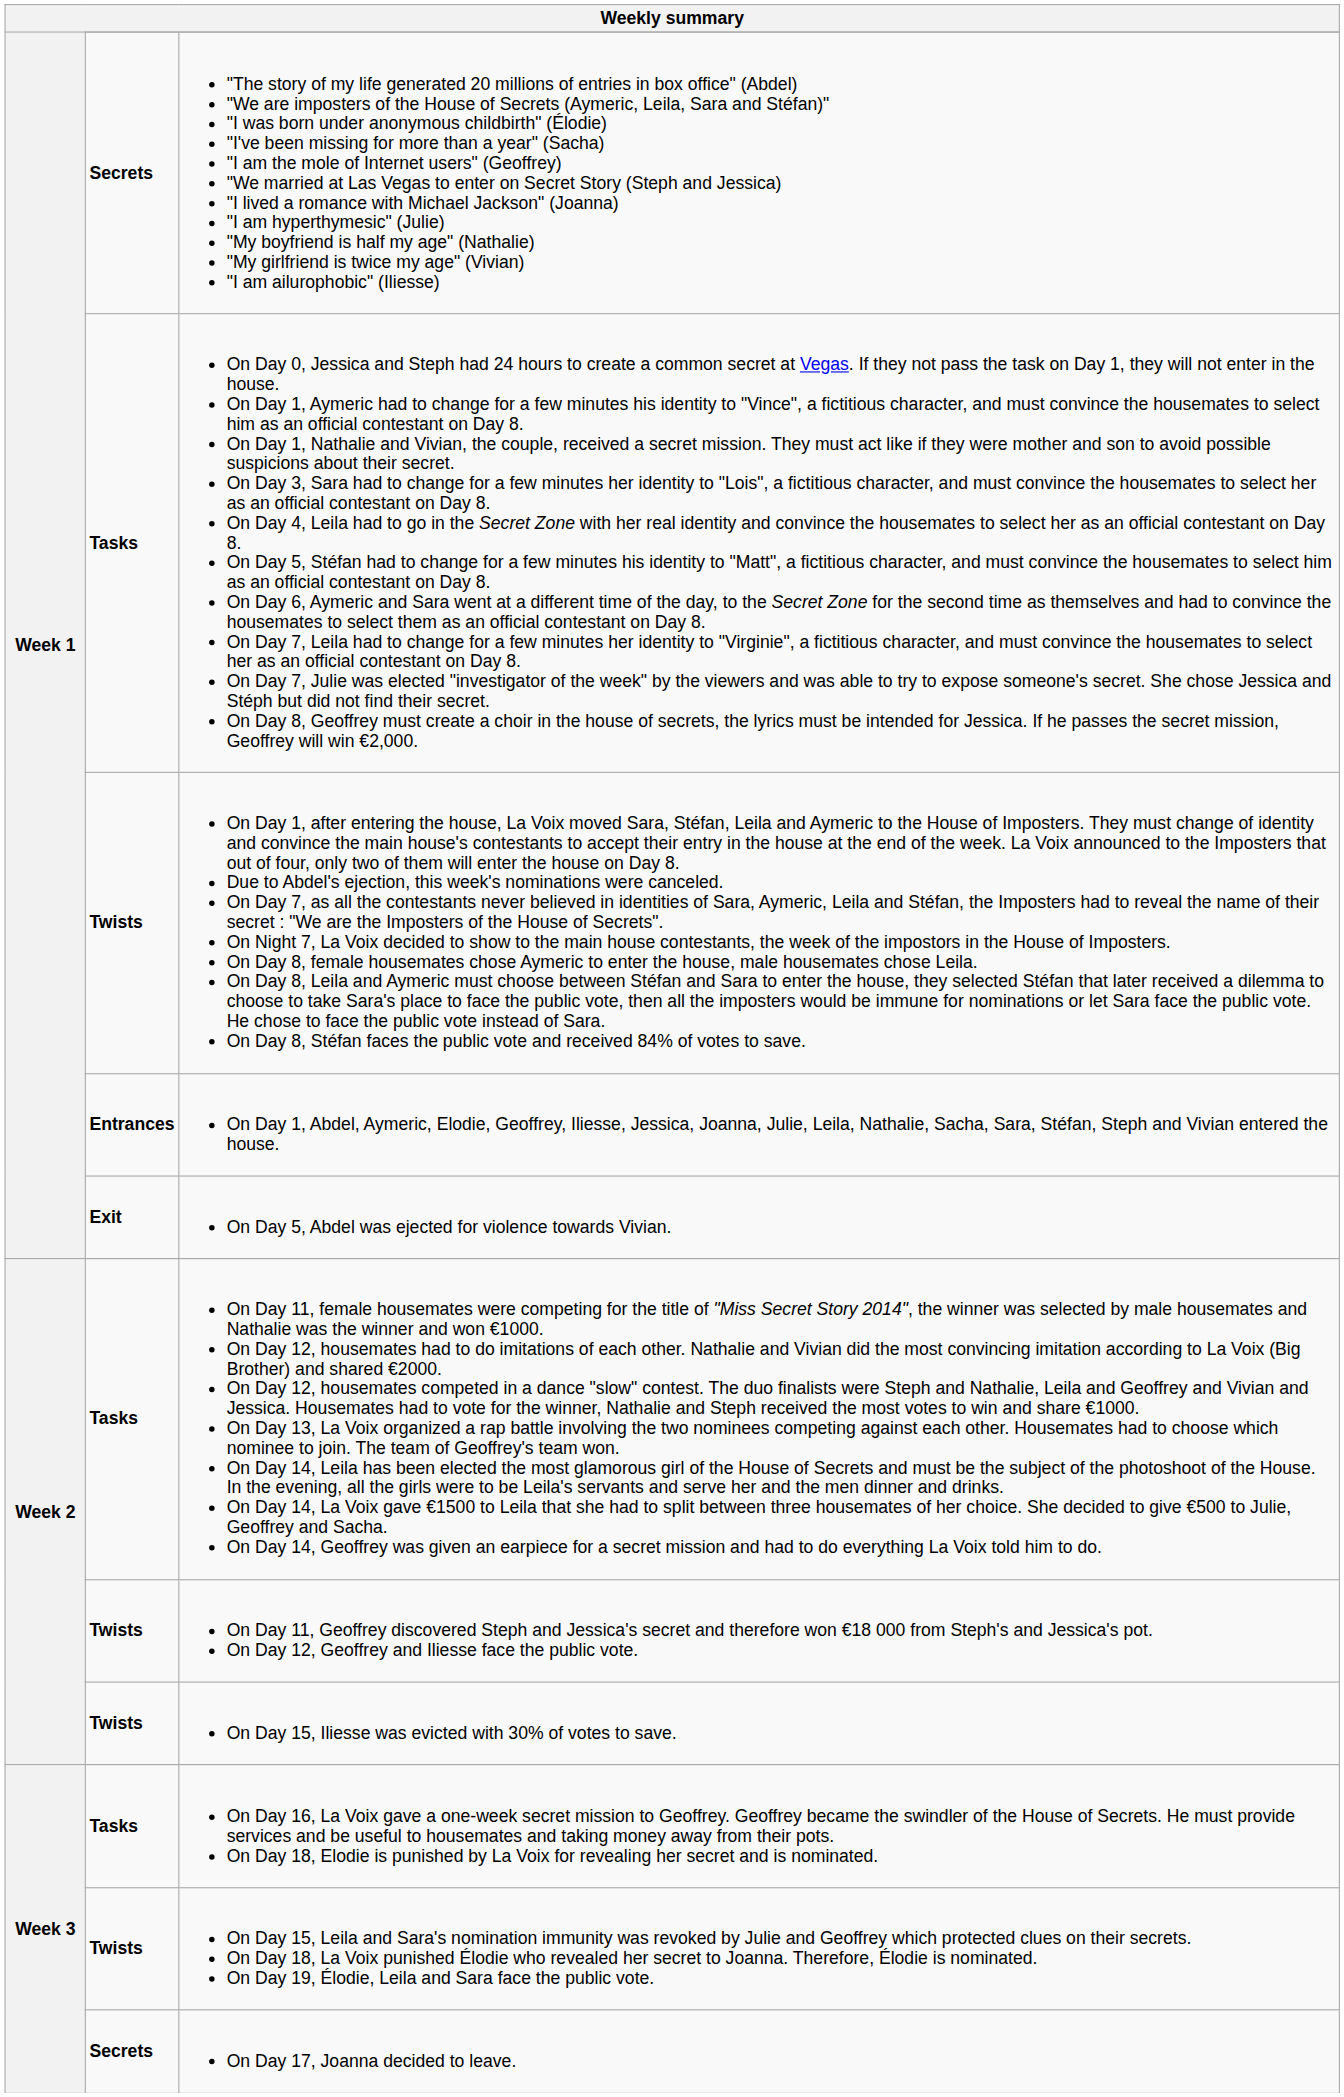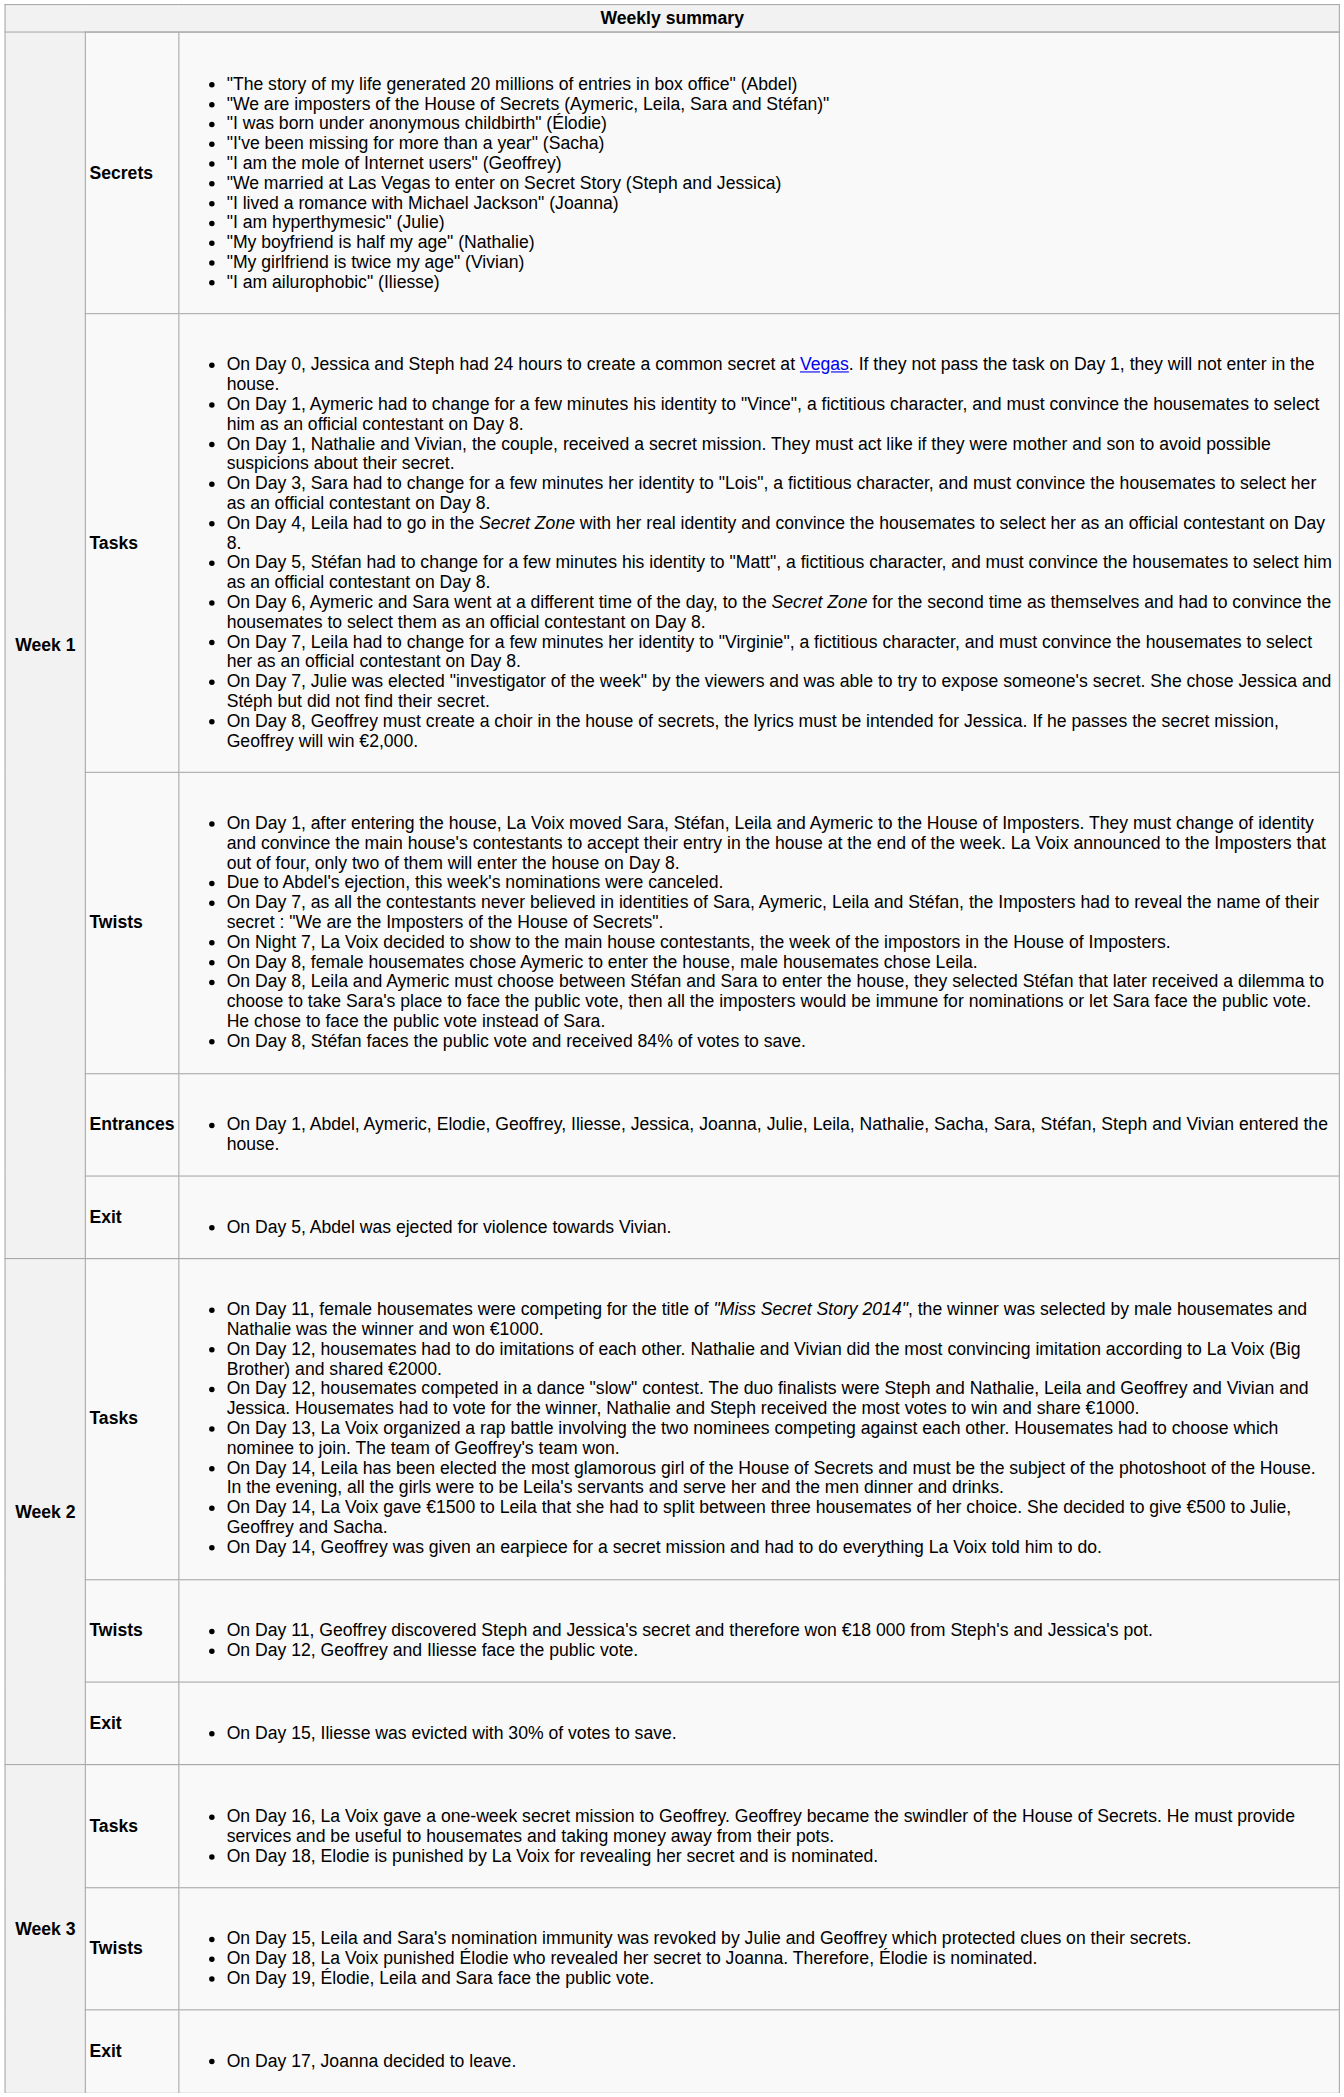On Day 15, Iliesse was evicted with 30% of votes to save. | column 2: Twists -> Exit
On Day 17, Joanna decided to leave. | column 2: Secrets -> Exit
